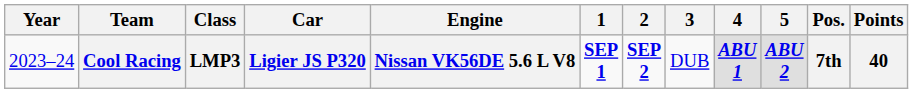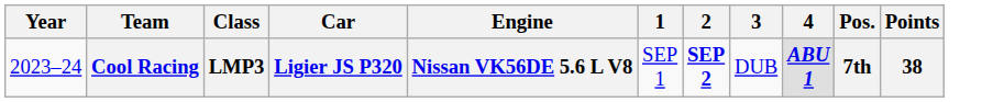- column: 5 | ABU 2
Cool Racing | 1: bold -> normal
Cool Racing | Points: 40 -> 38
